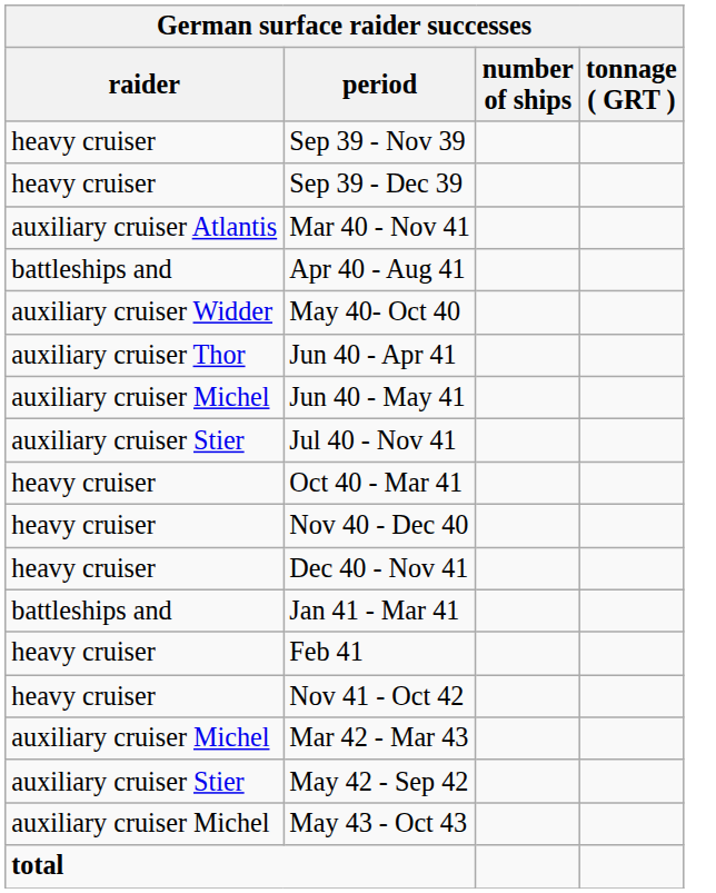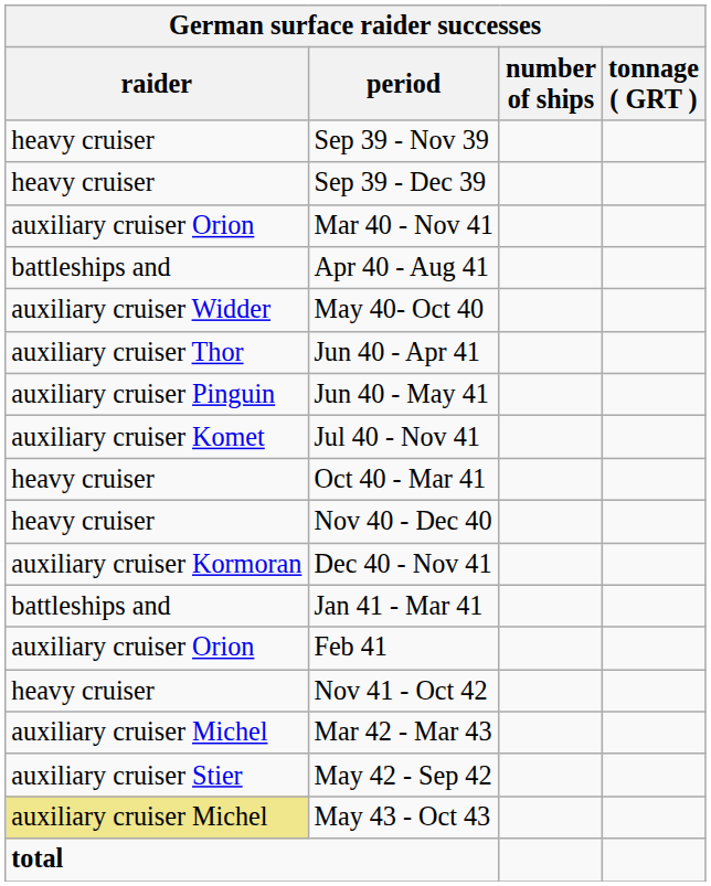Mar 40 - Nov 41 | raider: auxiliary cruiser Atlantis -> auxiliary cruiser Orion
Jun 40 - May 41 | raider: auxiliary cruiser Michel -> auxiliary cruiser Pinguin
Jul 40 - Nov 41 | raider: auxiliary cruiser Stier -> auxiliary cruiser Komet
Dec 40 - Nov 41 | raider: heavy cruiser -> auxiliary cruiser Kormoran
Feb 41 | raider: heavy cruiser -> auxiliary cruiser Orion
May 43 - Oct 43 | raider: no background -> khaki background
